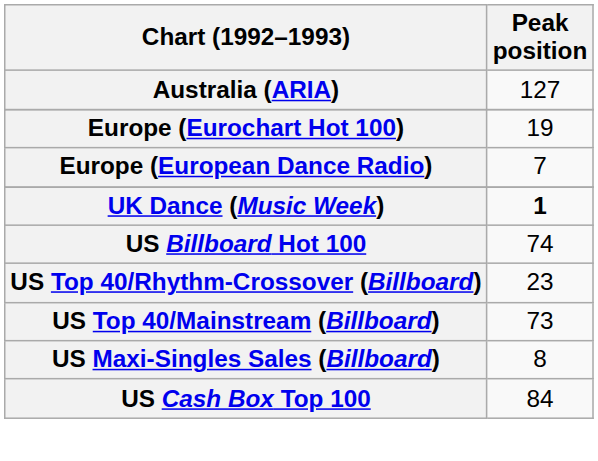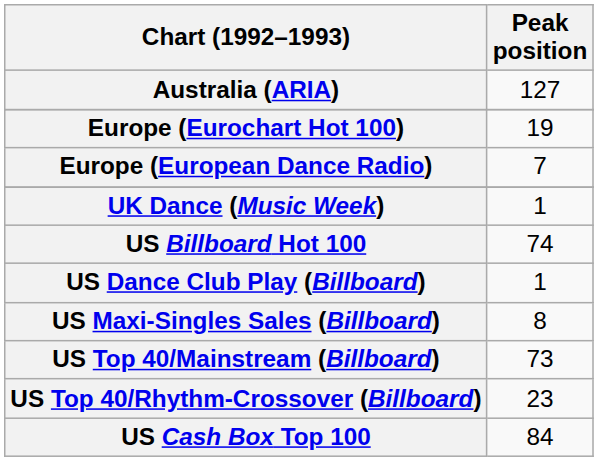UK Dance (Music Week) | Peak position: bold -> normal
+ row: US Dance Club Play (Billboard) | 1
rows swapped: US Maxi-Singles Sales (Billboard) <-> US Top 40/Rhythm-Crossover (Billboard)
